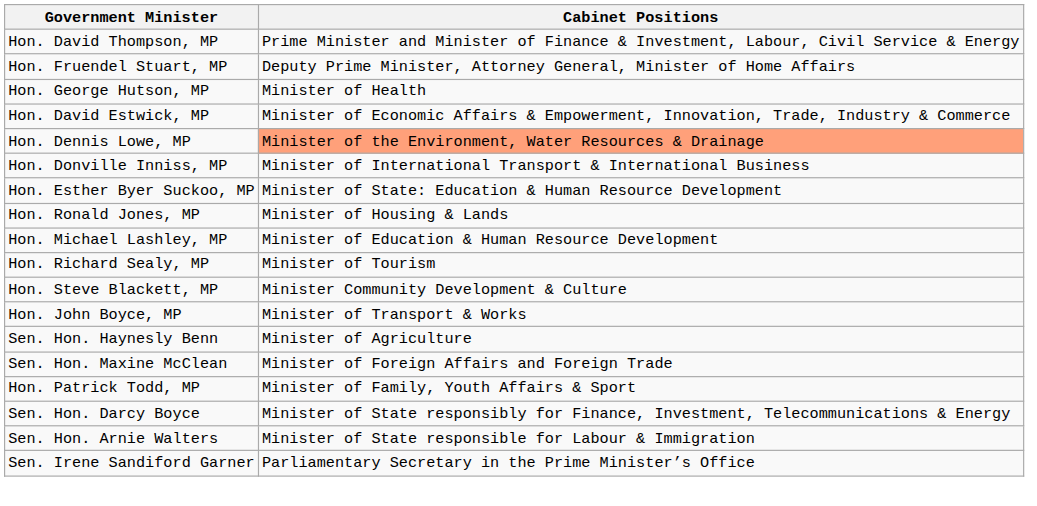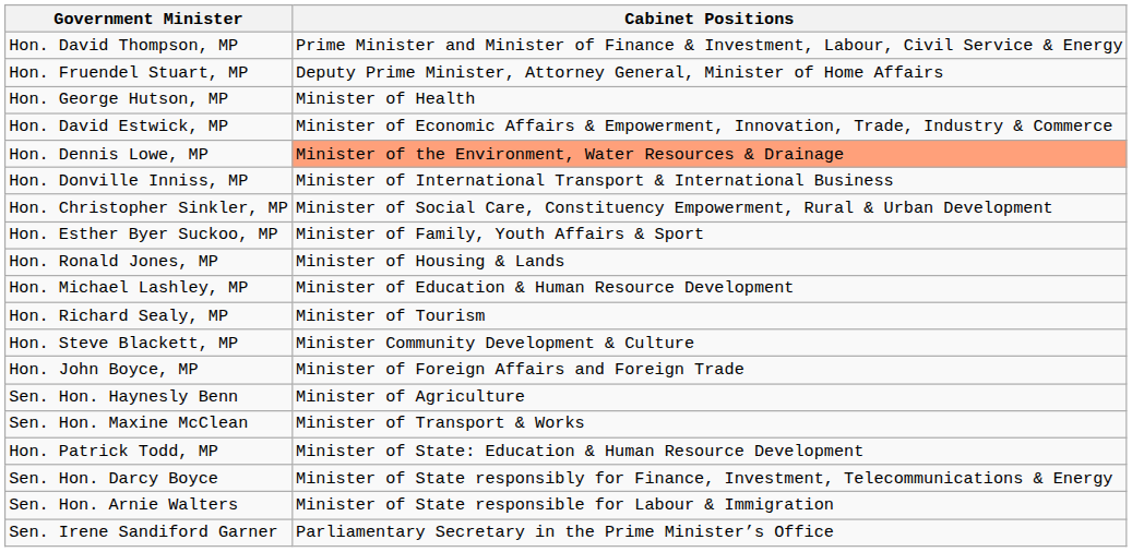+ row: Hon. Christopher Sinkler, MP | Minister of Social Care, Constituency Empowerment, Rural & Urban Development
Hon. Esther Byer Suckoo, MP | Cabinet Positions: Minister of State: Education & Human Resource Development -> Minister of Family, Youth Affairs & Sport
Hon. John Boyce, MP | Cabinet Positions: Minister of Transport & Works -> Minister of Foreign Affairs and Foreign Trade
Sen. Hon. Maxine McClean | Cabinet Positions: Minister of Foreign Affairs and Foreign Trade -> Minister of Transport & Works
Hon. Patrick Todd, MP | Cabinet Positions: Minister of Family, Youth Affairs & Sport -> Minister of State: Education & Human Resource Development
